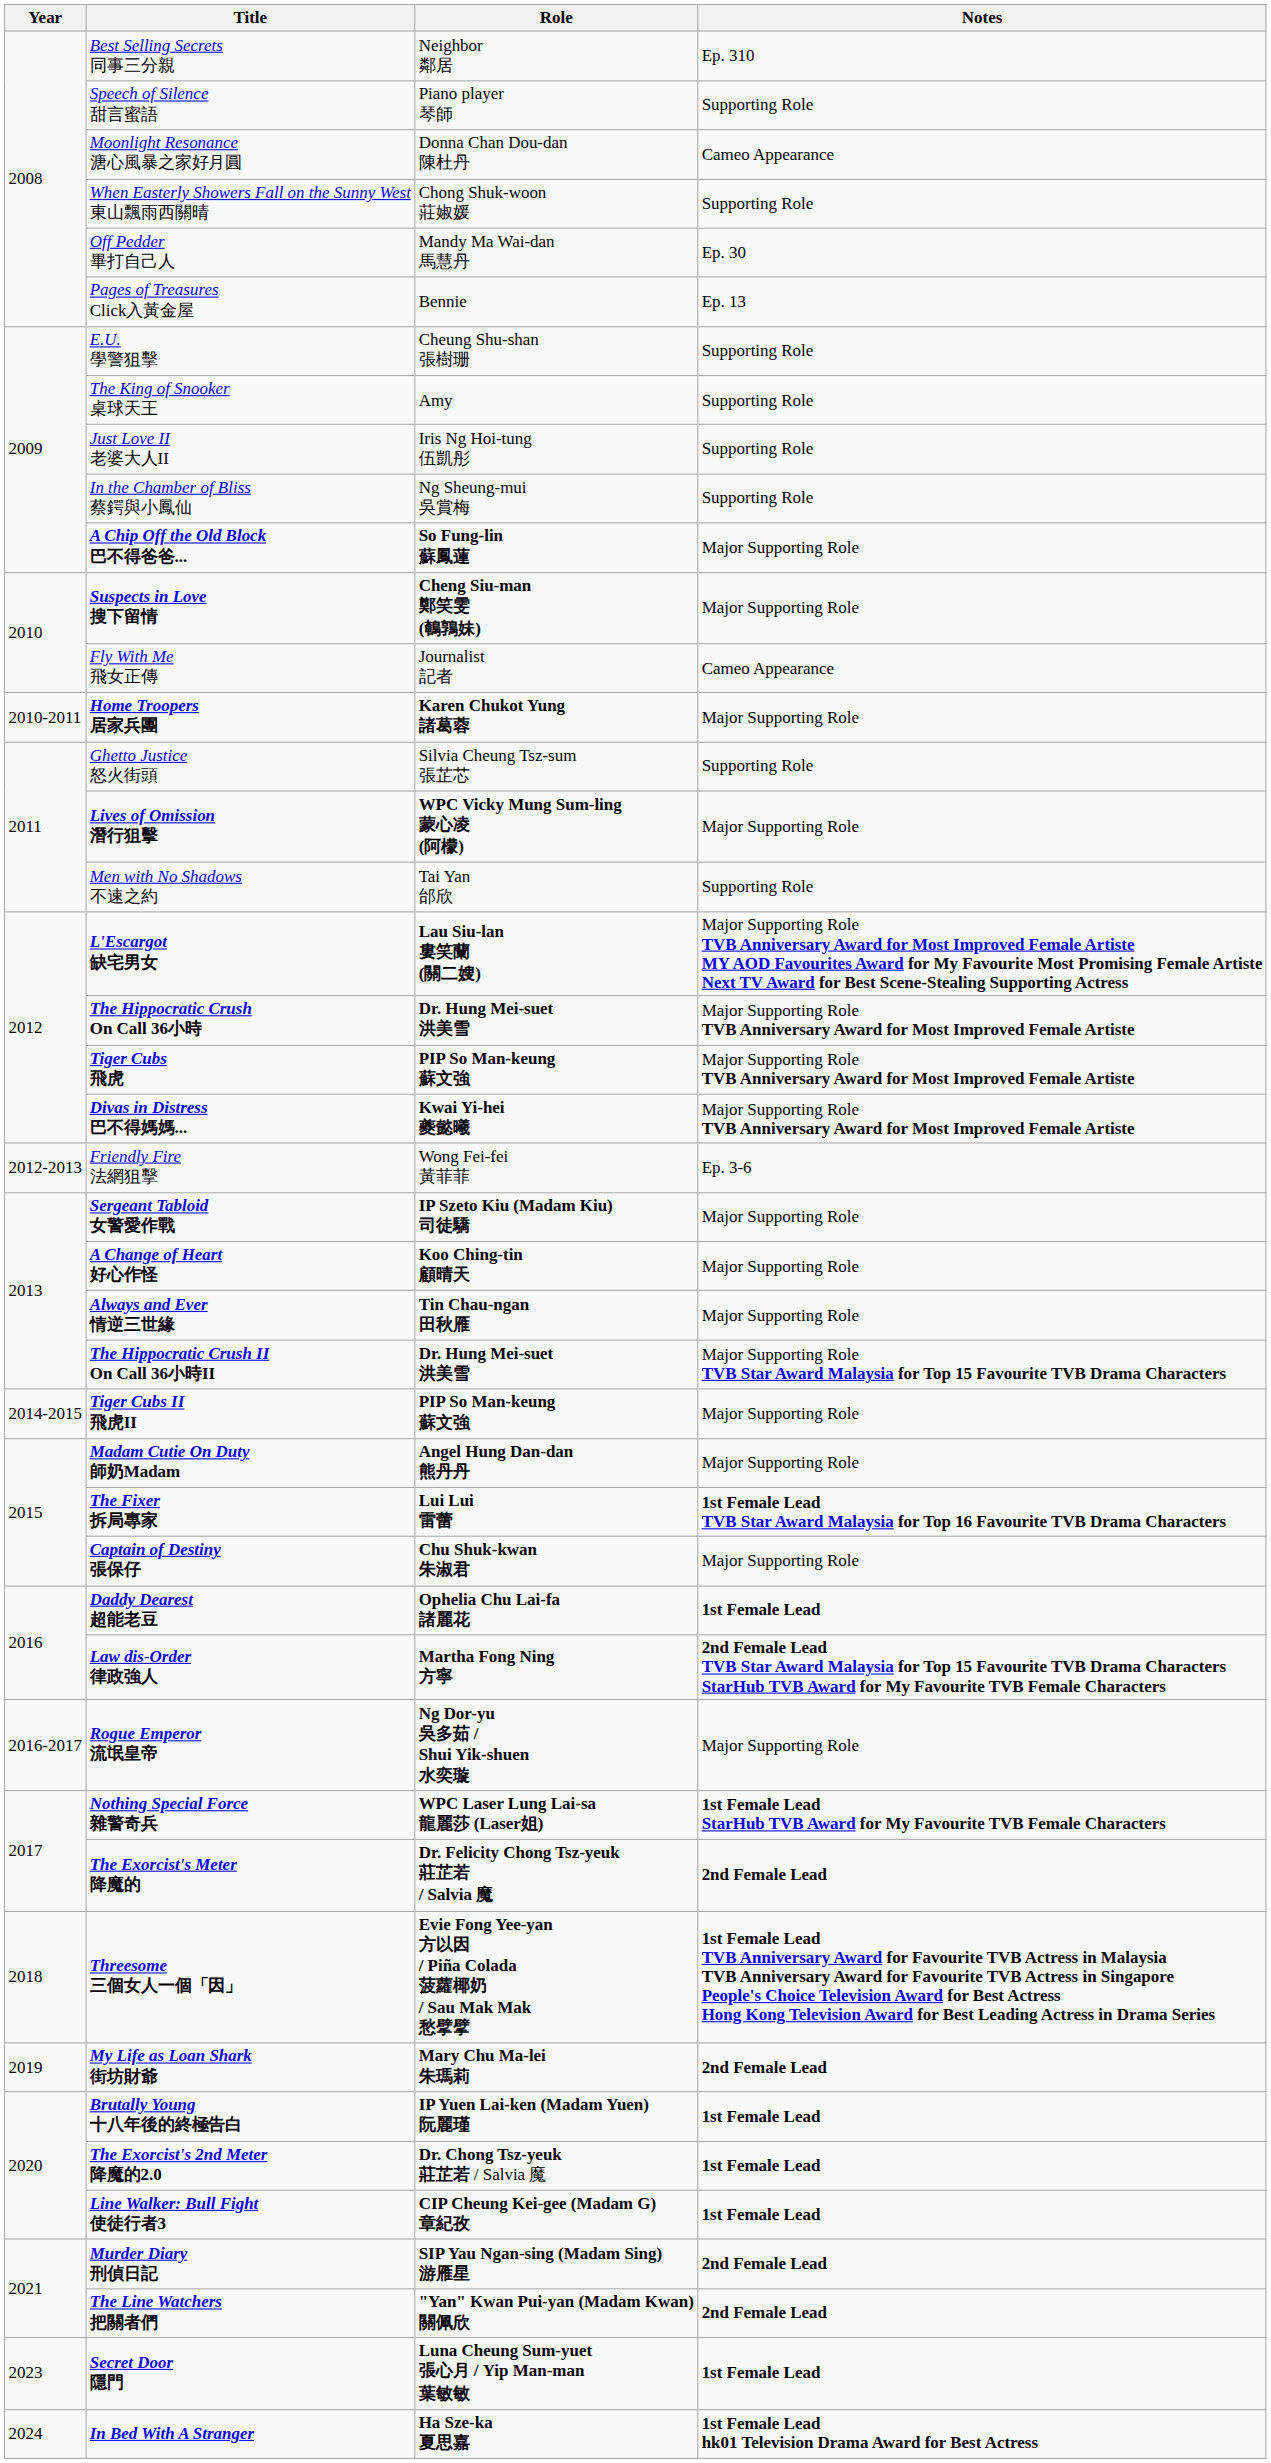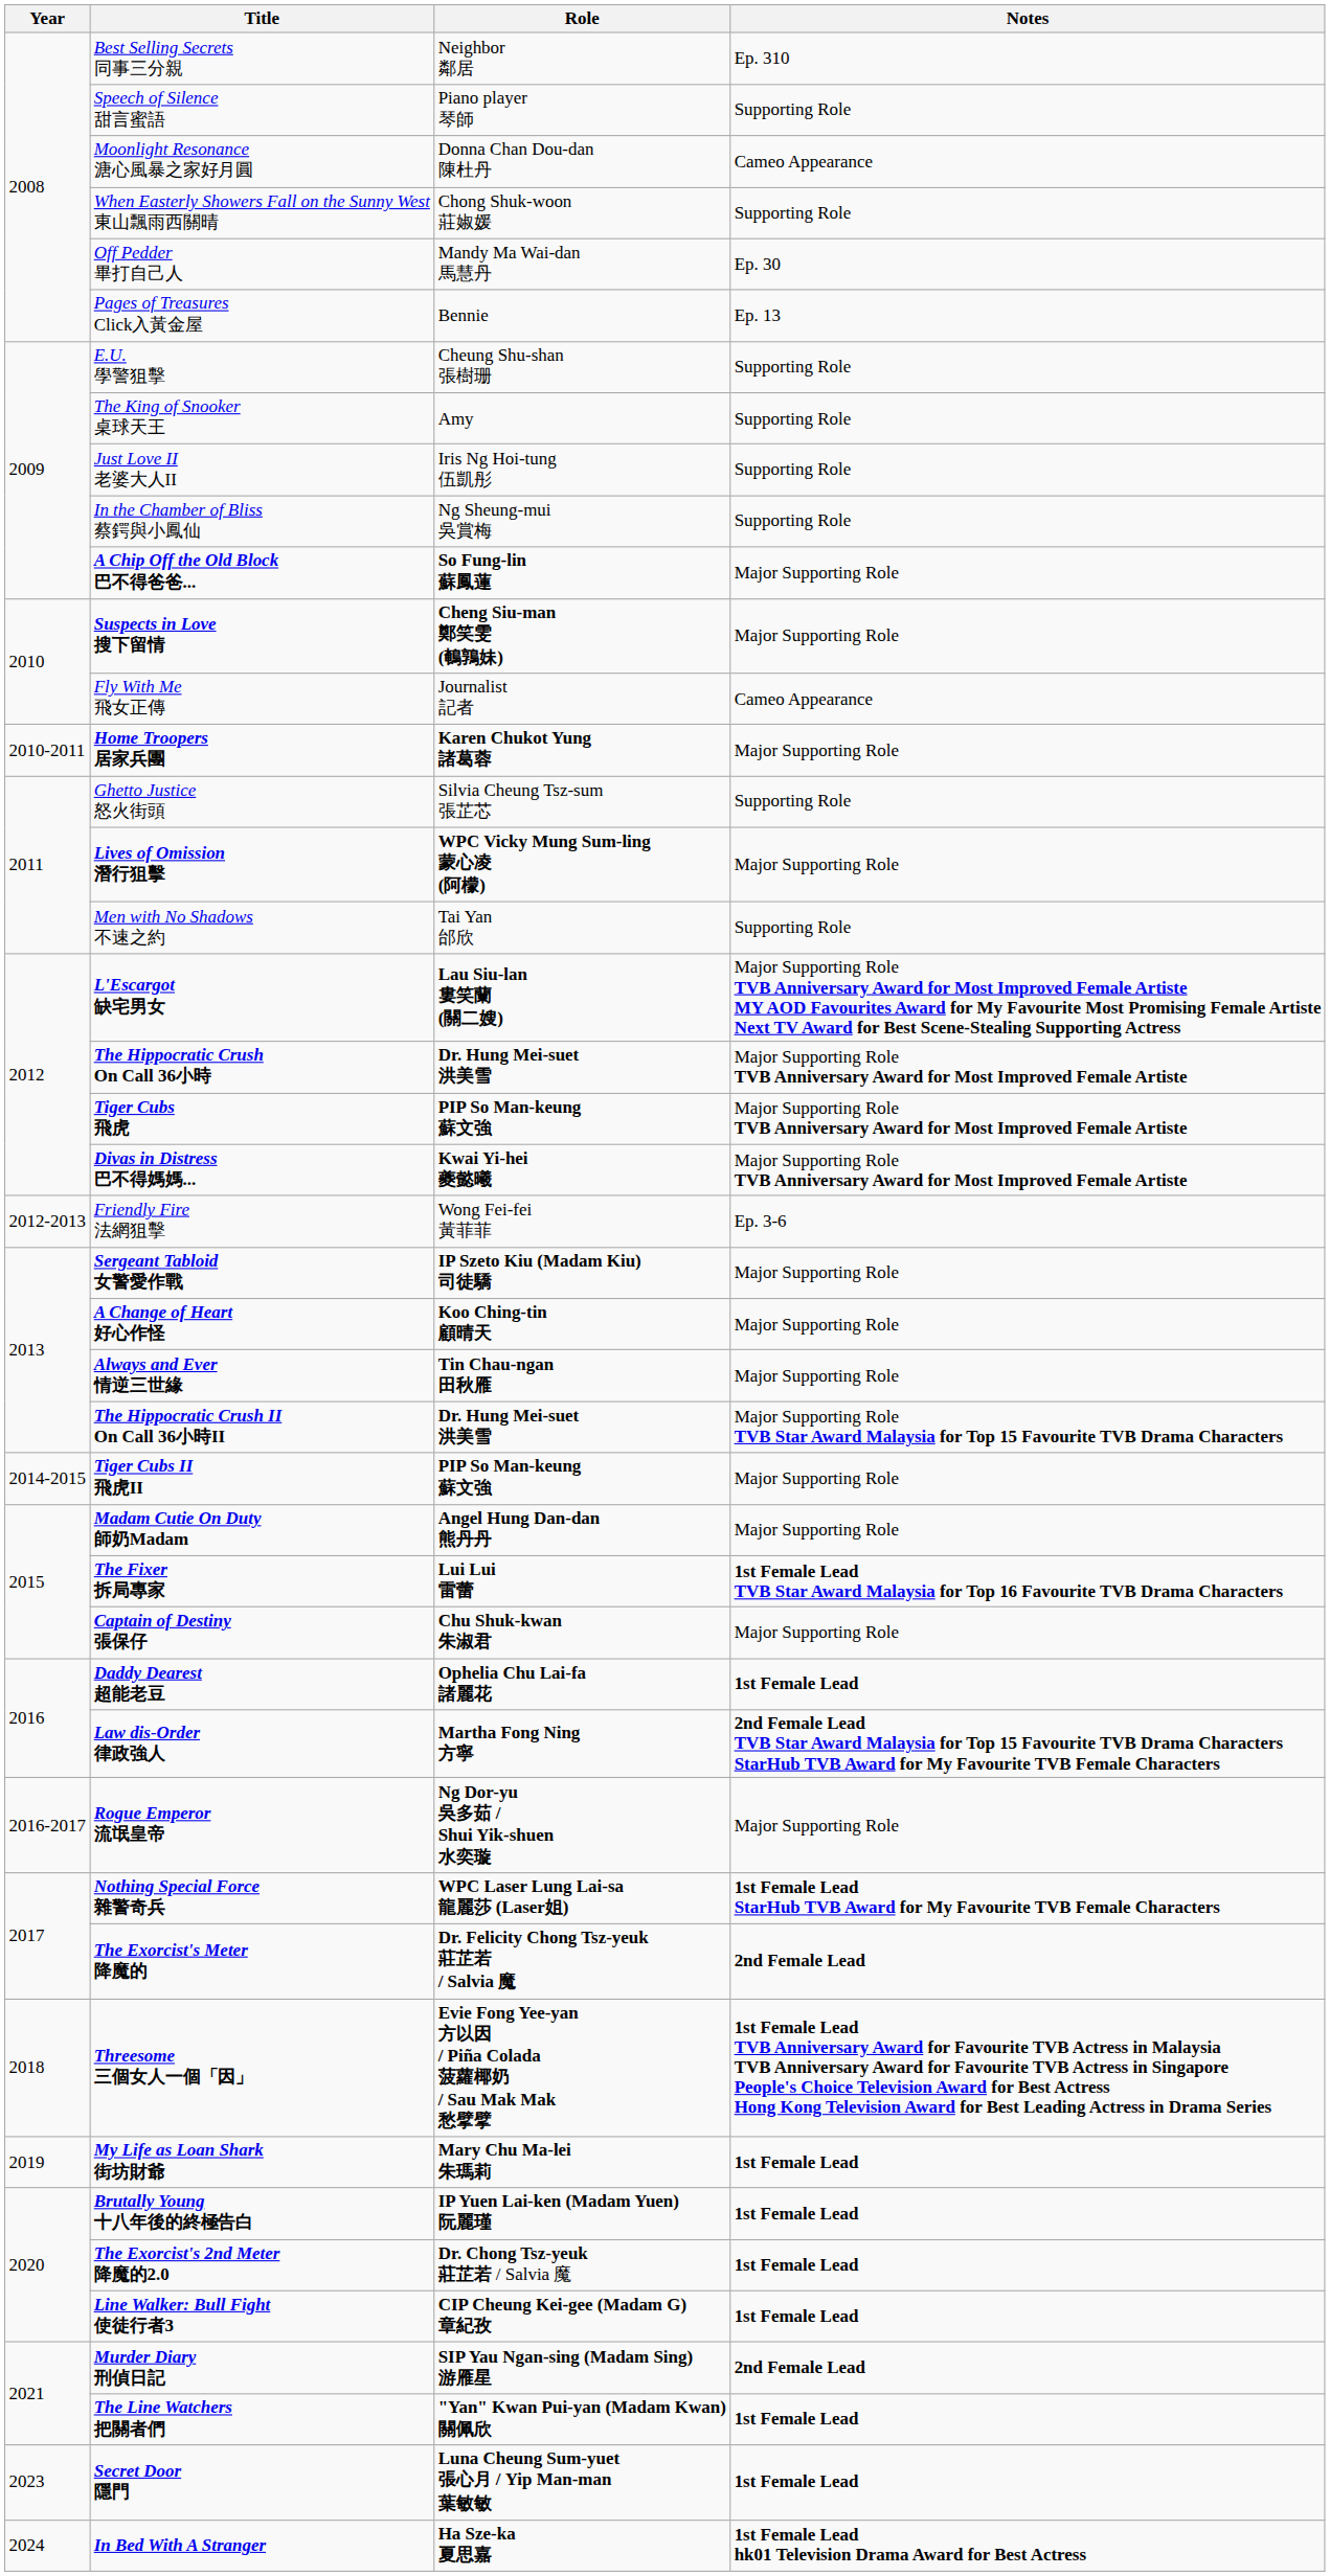My Life as Loan Shark 街坊財爺 | Notes: 2nd Female Lead -> 1st Female Lead
The Line Watchers 把關者們 | Notes: 2nd Female Lead -> 1st Female Lead
